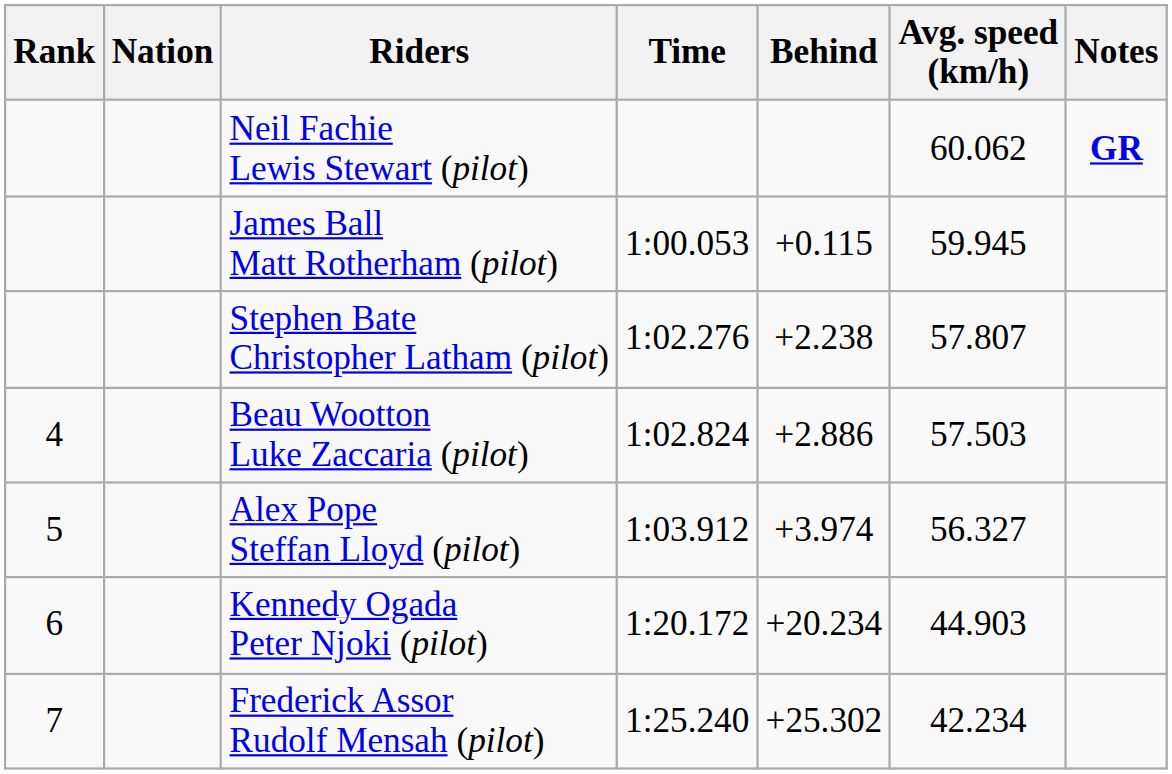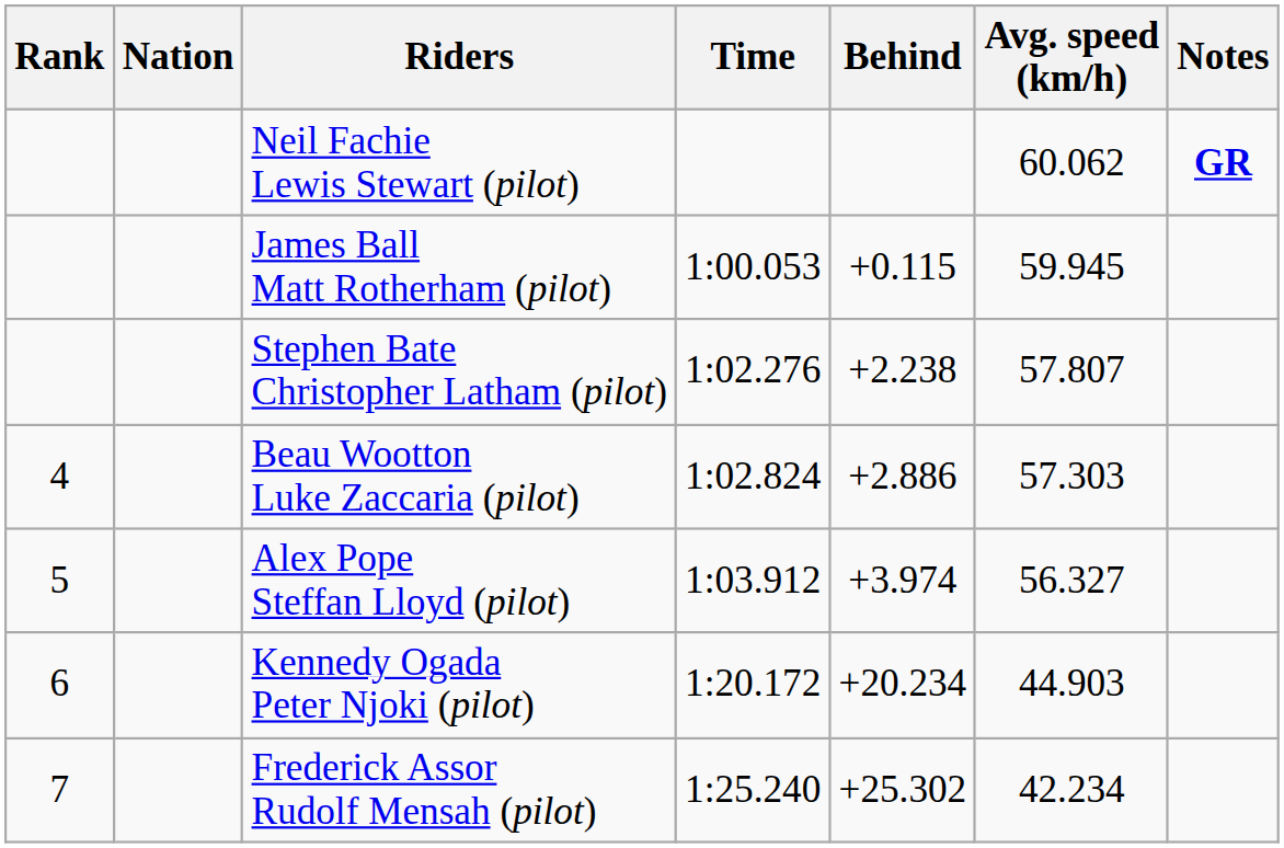Beau Wootton Luke Zaccaria (pilot) | Avg. speed (km/h): 57.503 -> 57.303
